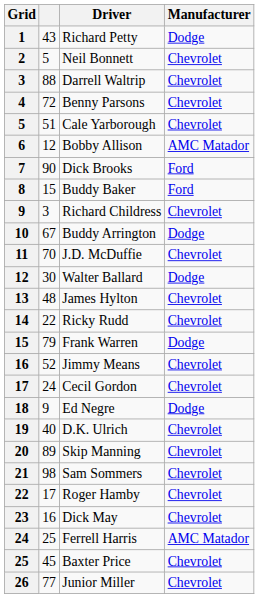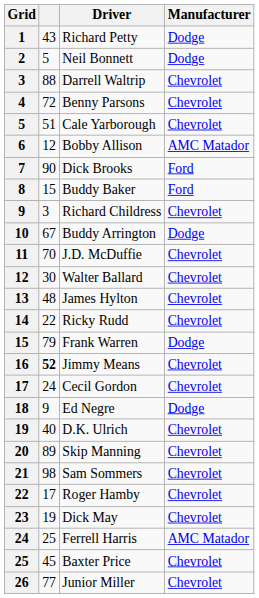Neil Bonnett | Manufacturer: Chevrolet -> Dodge
Walter Ballard | Manufacturer: Dodge -> Chevrolet
Jimmy Means | column 2: normal -> bold
Dick May | column 2: 16 -> 19
